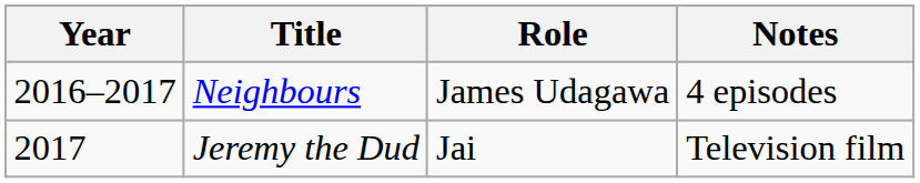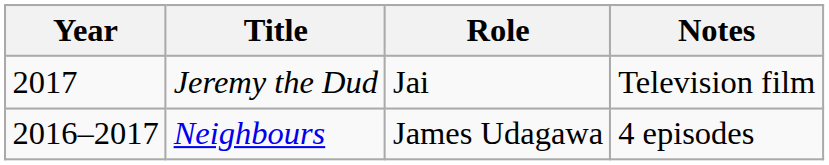rows swapped: Neighbours <-> Jeremy the Dud
